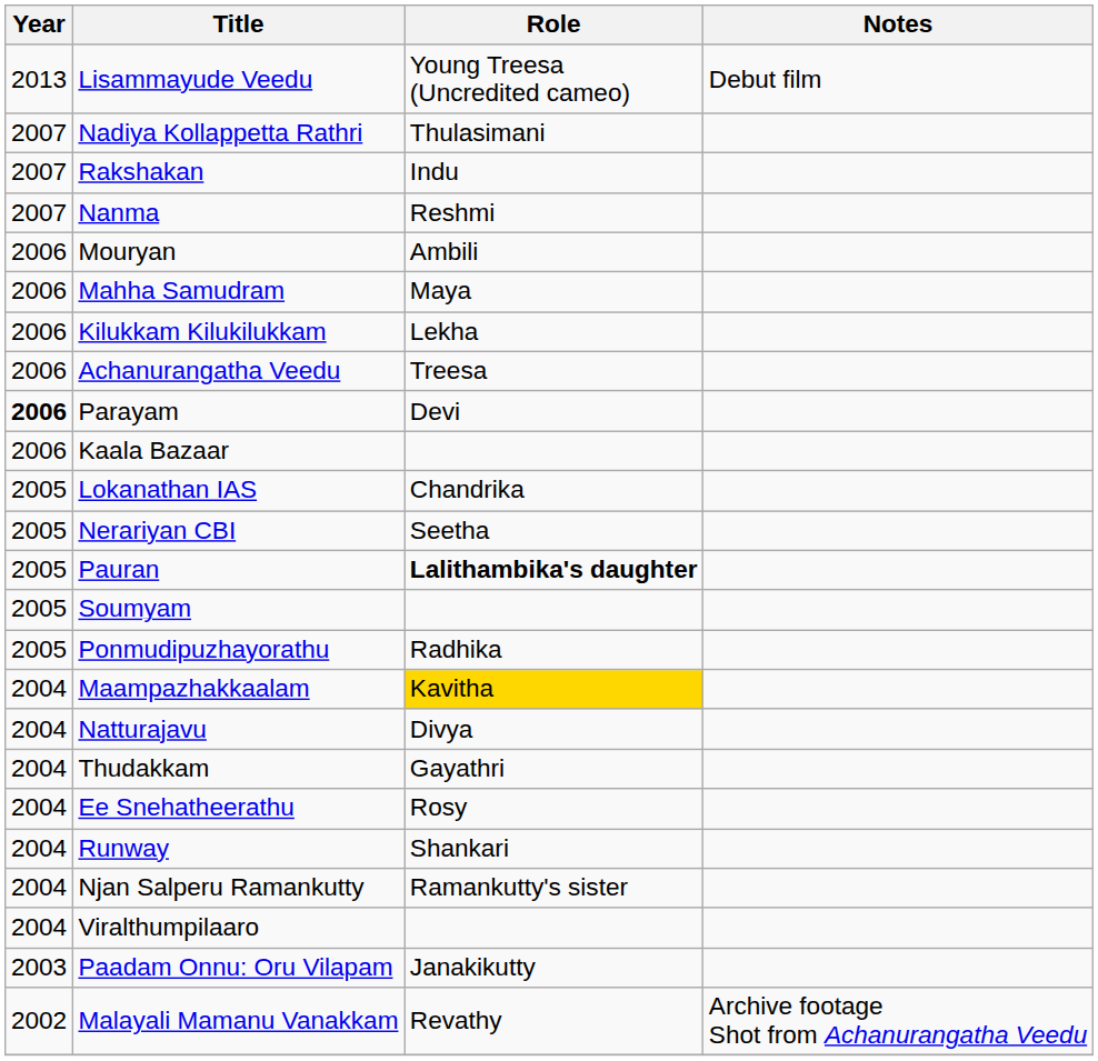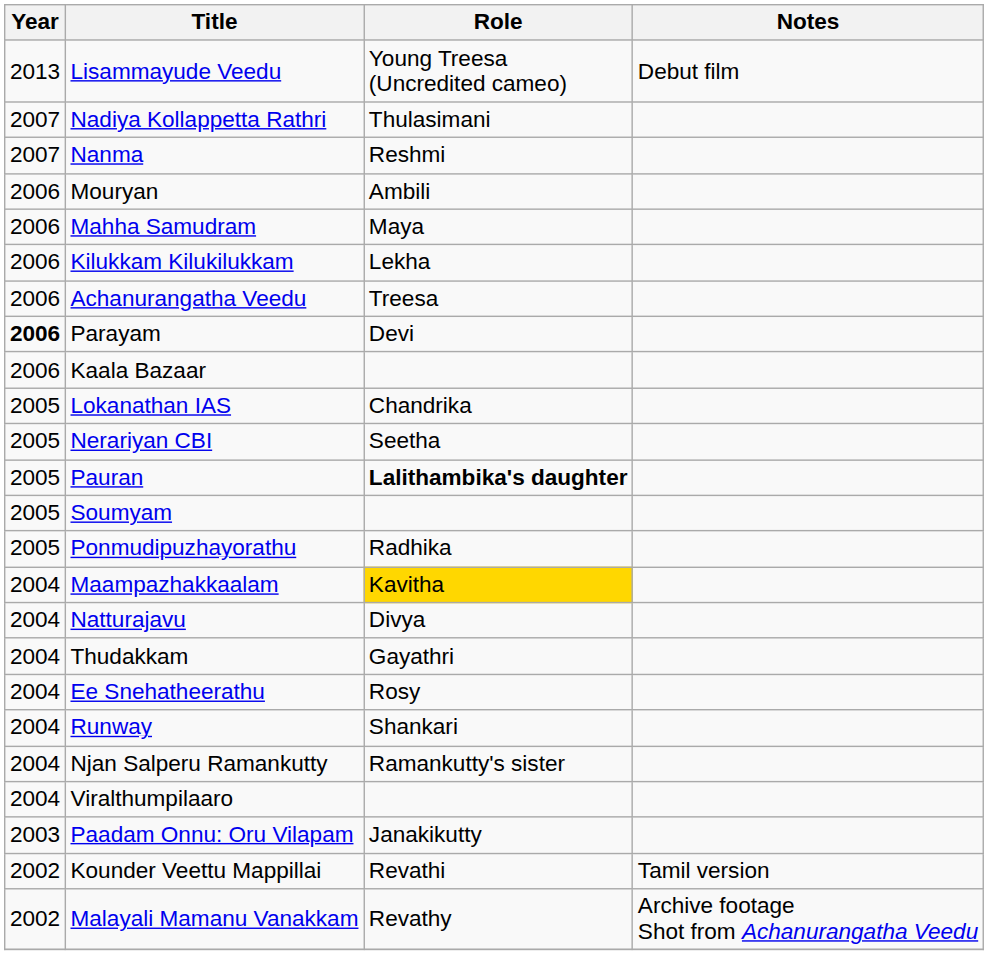- row: 2007 | Rakshakan | Indu
+ row: 2002 | Kounder Veettu Mappillai | Revathi | Tamil version
